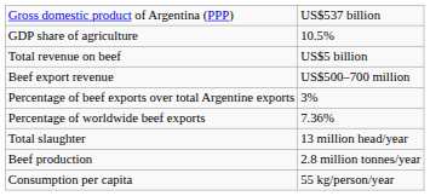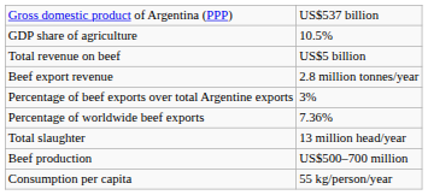Beef export revenue | column 2: US$500–700 million -> 2.8 million tonnes/year
Beef production | column 2: 2.8 million tonnes/year -> US$500–700 million
